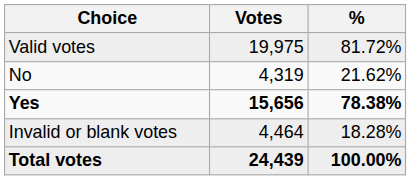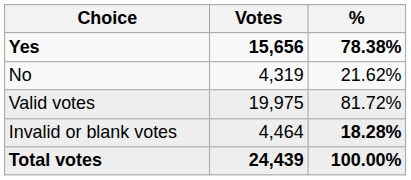rows swapped: Yes <-> Valid votes
Invalid or blank votes | %: normal -> bold
